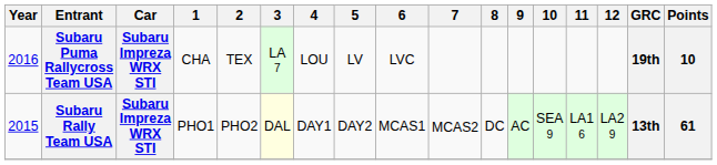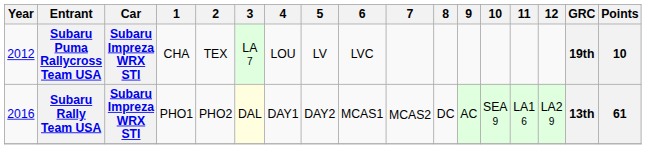Subaru Puma Rallycross Team USA | Year: 2016 -> 2012
Subaru Rally Team USA | Year: 2015 -> 2016
